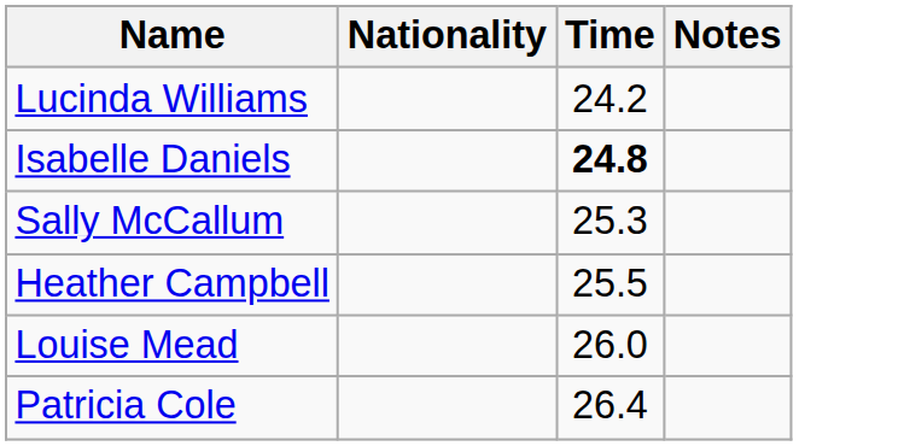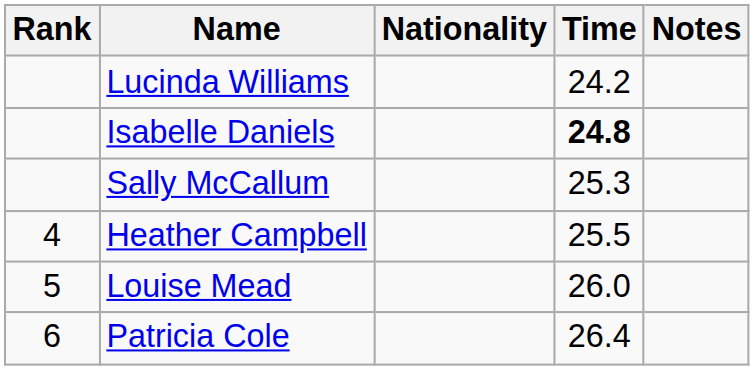+ column: Rank | 4 | 5 | 6
